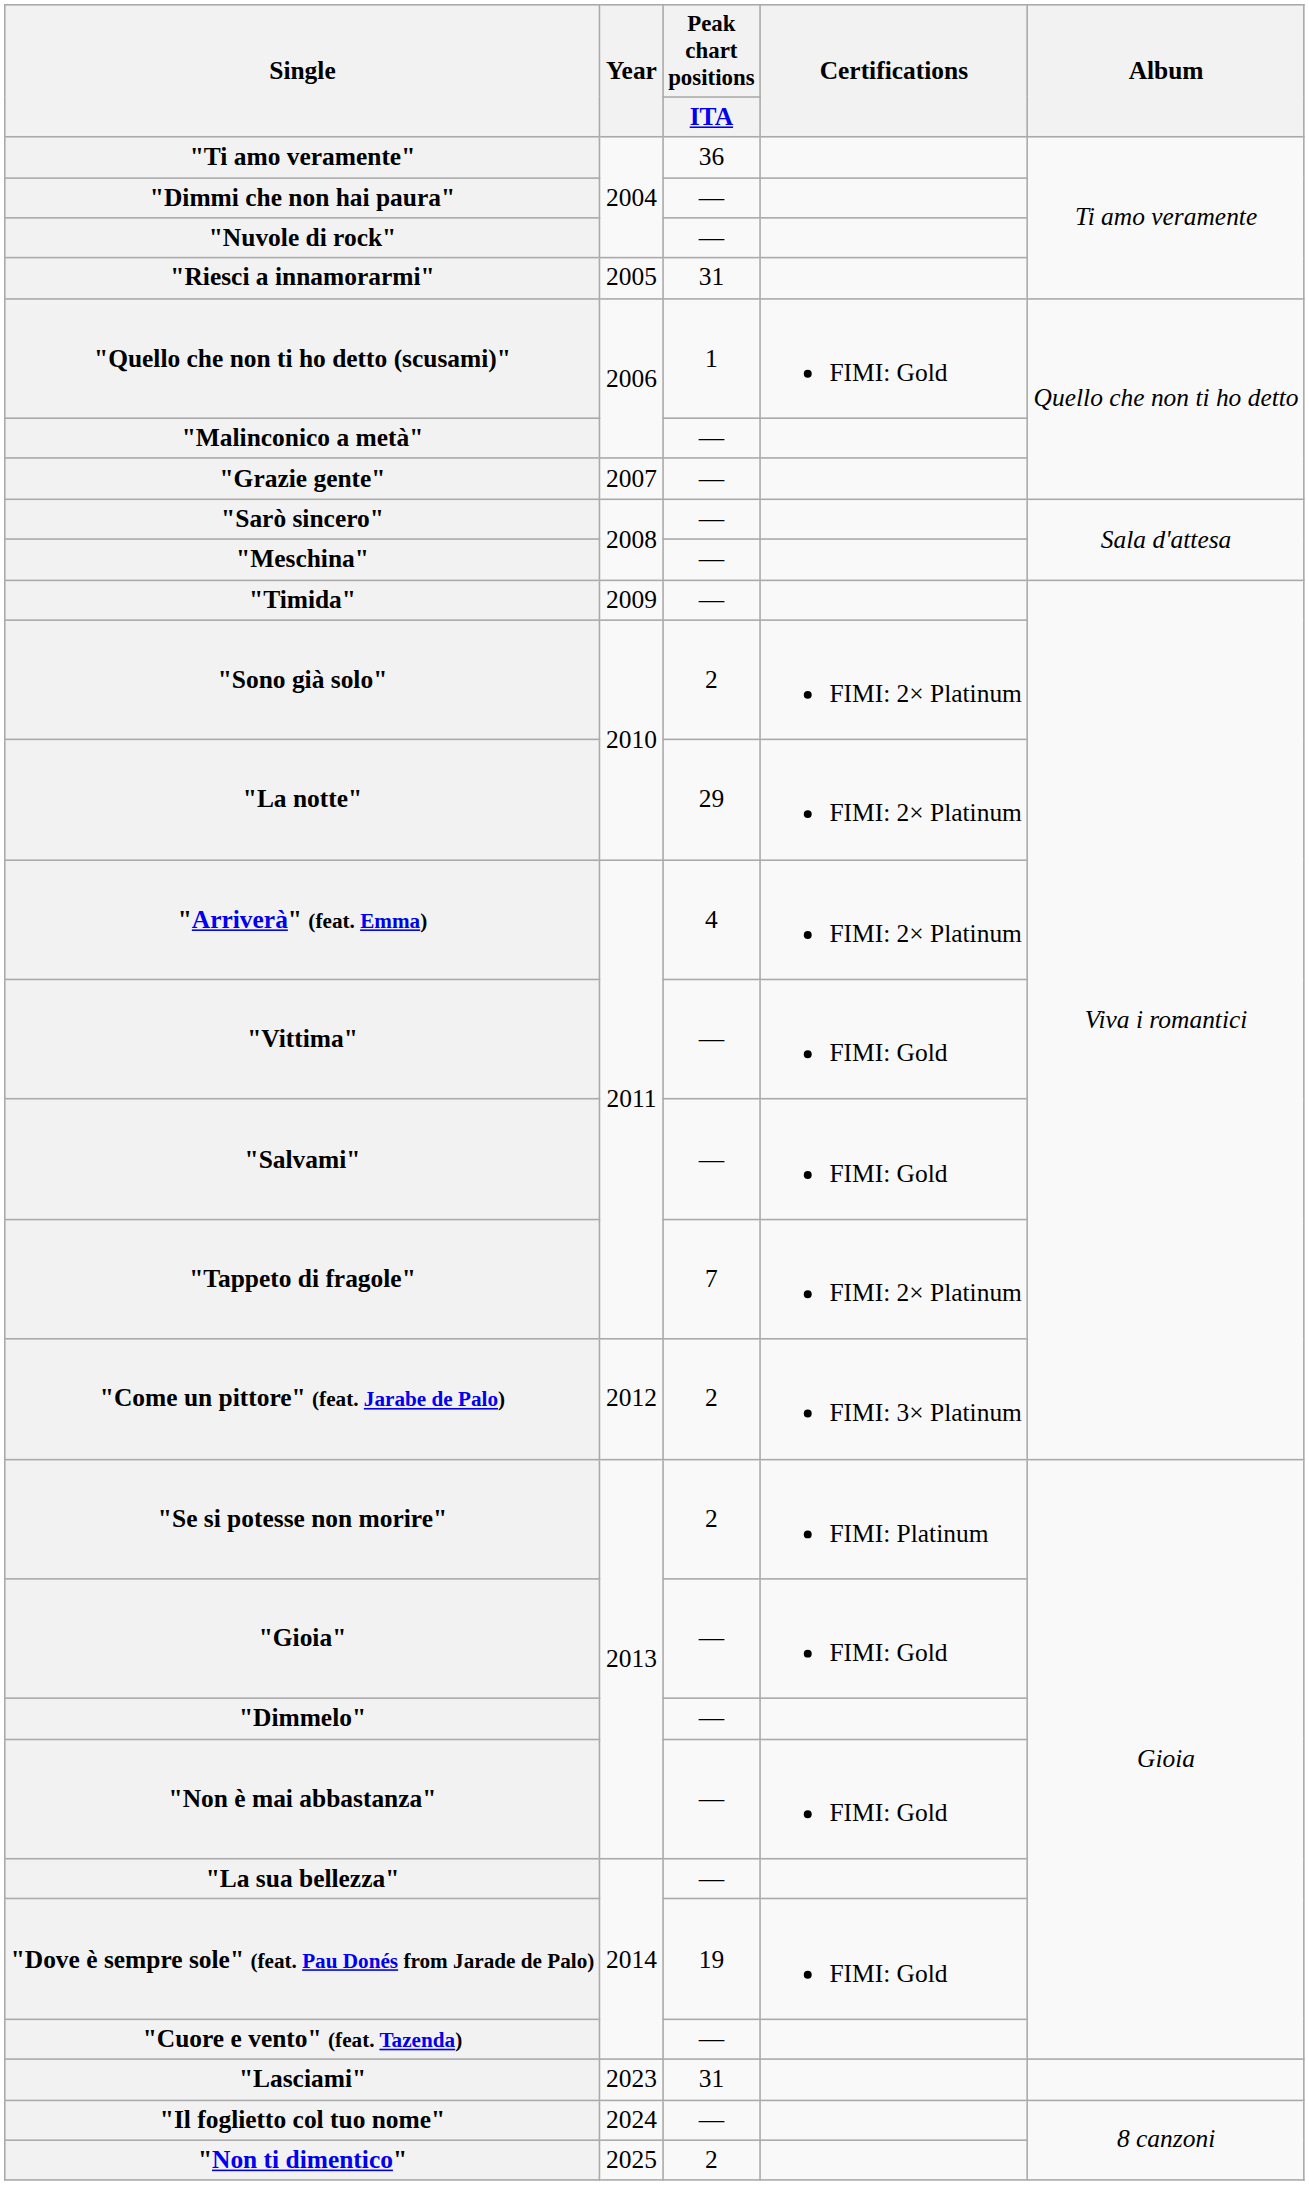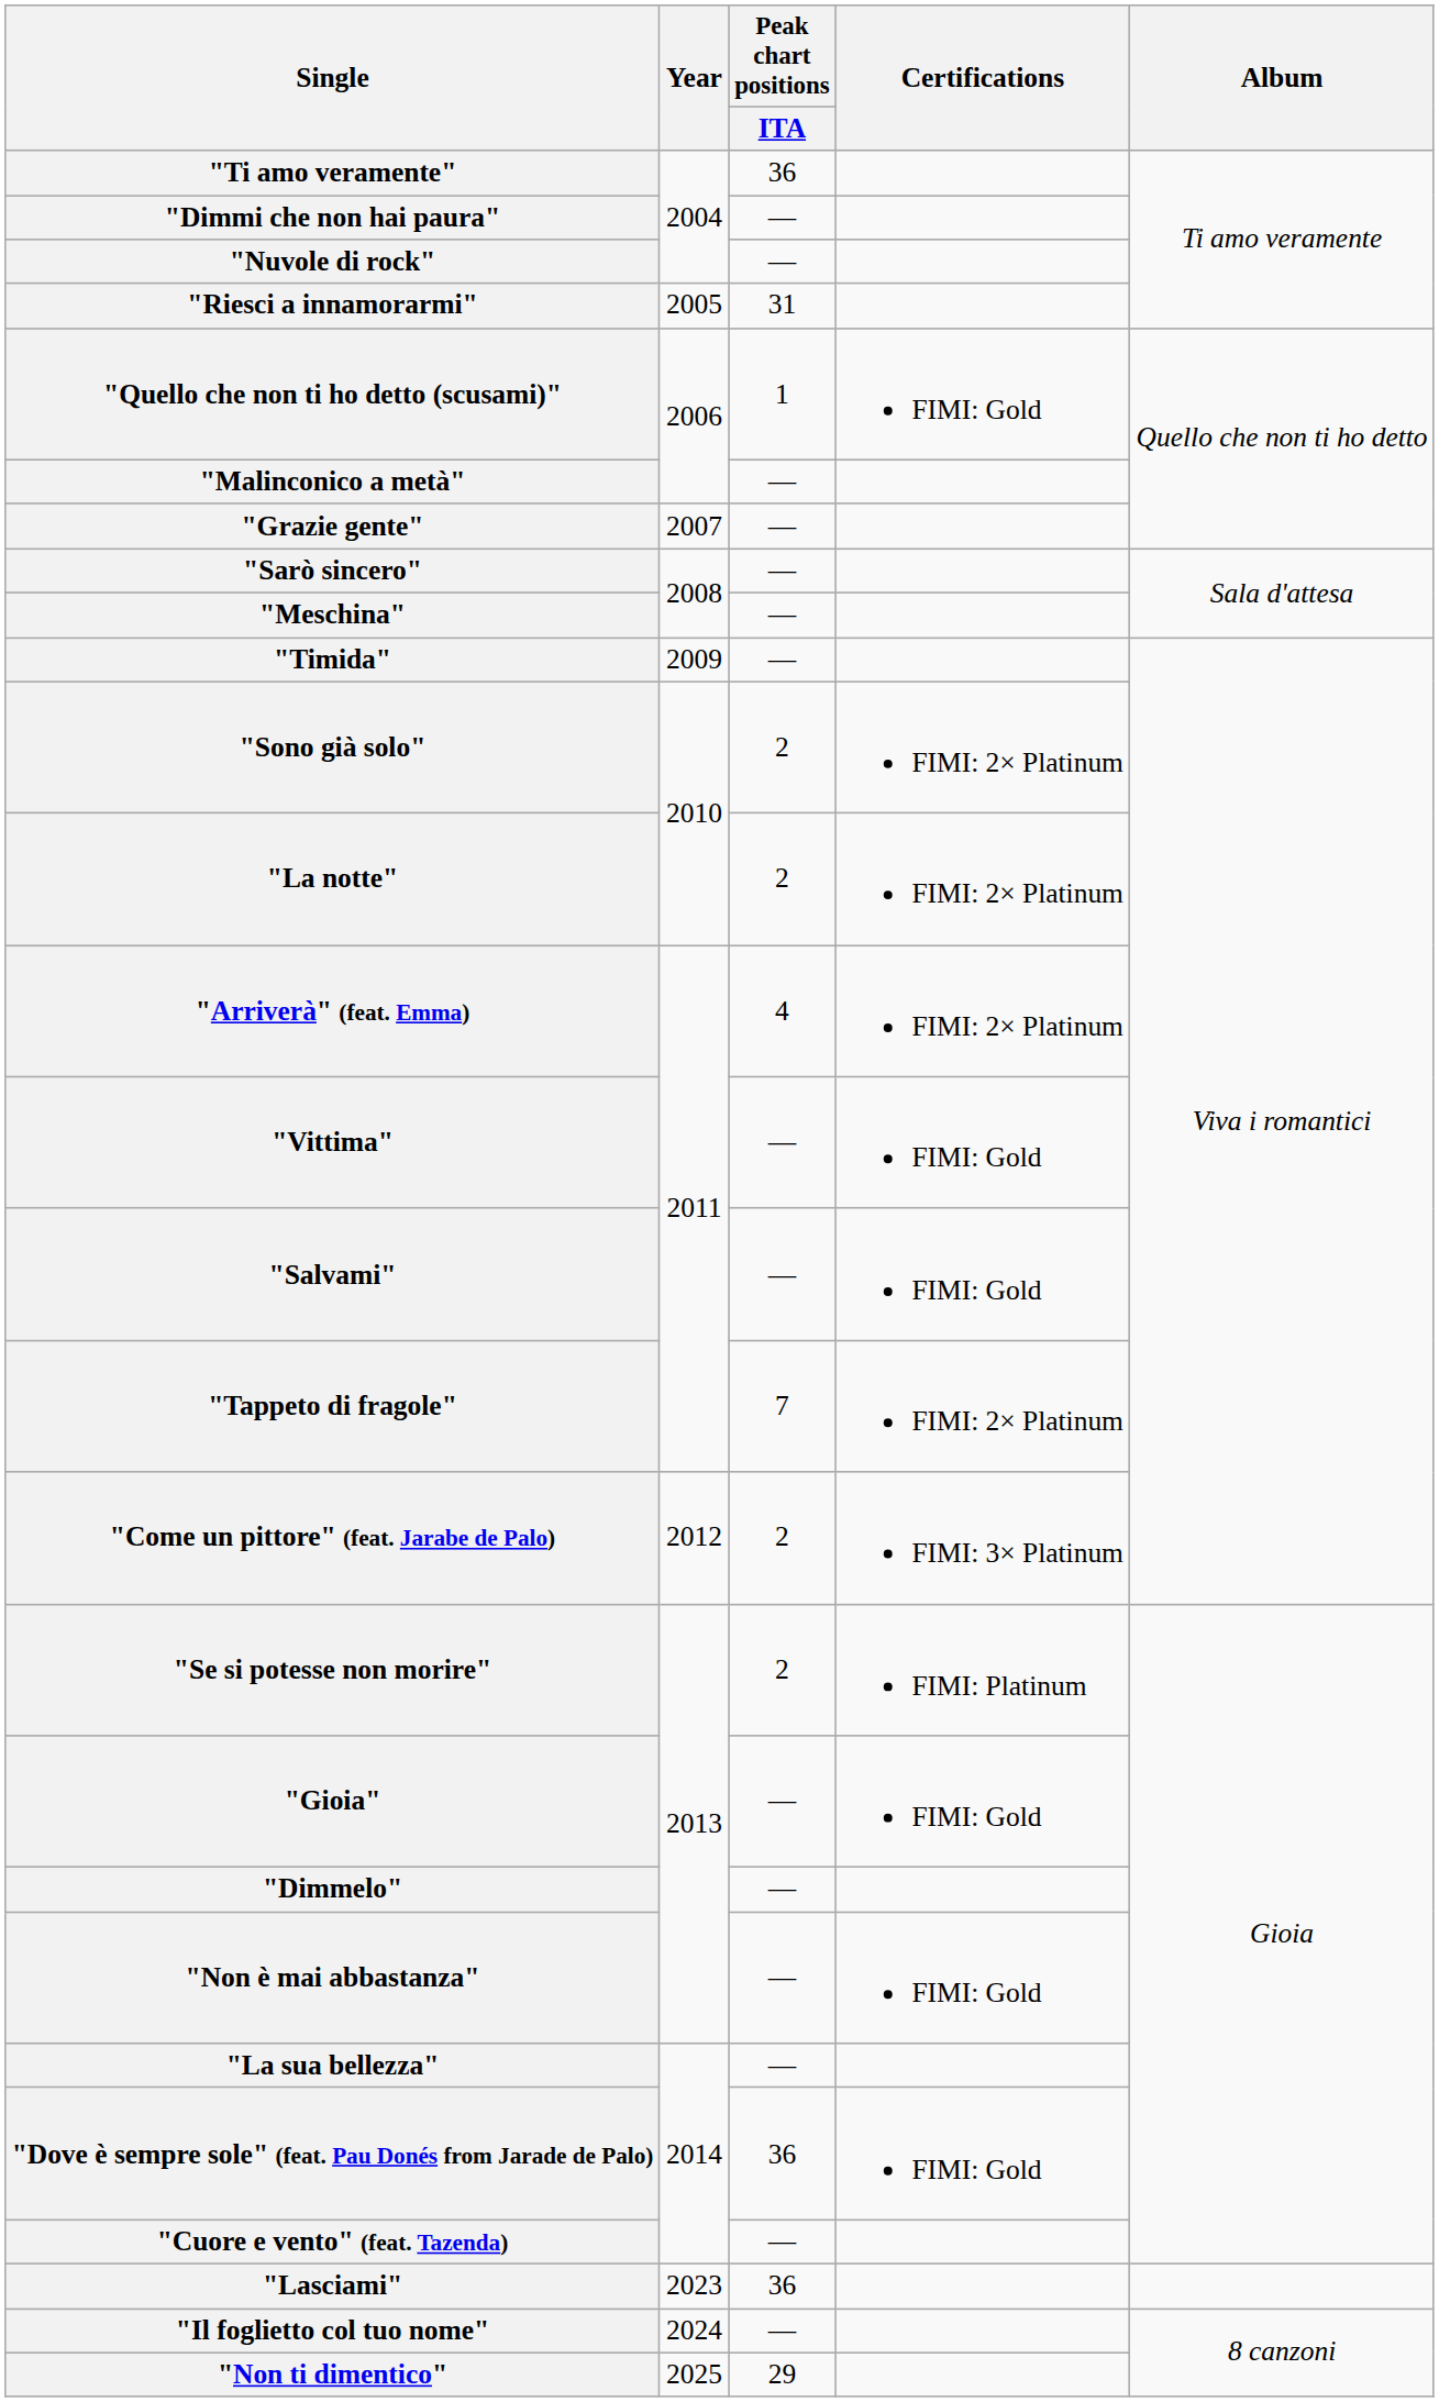"La notte" | Peak chart positions / ITA: 29 -> 2
"Dove è sempre sole" (feat. Pau Donés from Jarade de Palo) | Peak chart positions / ITA: 19 -> 36
"Lasciami" | Peak chart positions / ITA: 31 -> 36
"Non ti dimentico" | Peak chart positions / ITA: 2 -> 29
